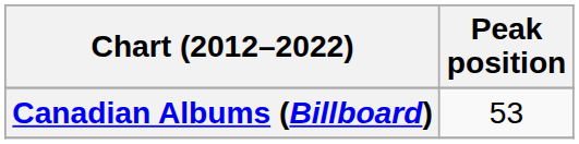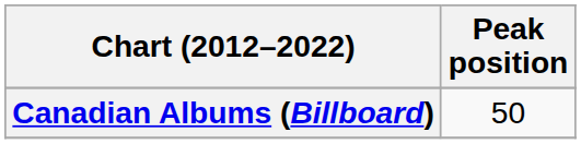Canadian Albums (Billboard) | Peak position: 53 -> 50
